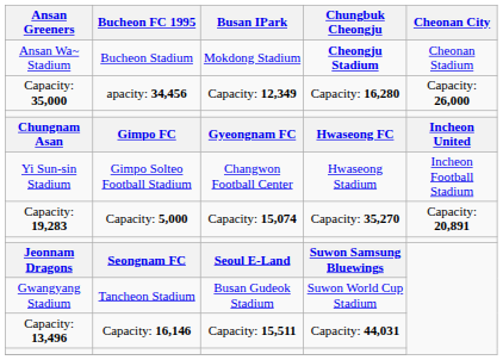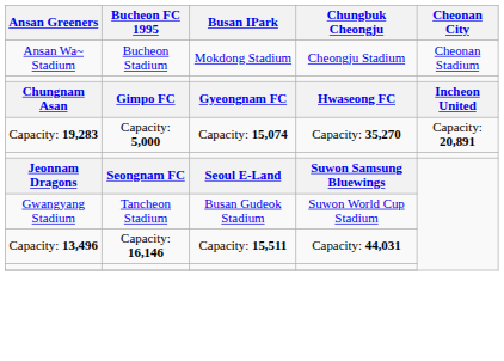Ansan Wa~ Stadium | Chungbuk Cheongju: bold -> normal
- row: Capacity: 35,000 | apacity: 34,456 | Capacity: 12,349 | Capacity: 16,280 | Capacity: 26,000
- row: Yi Sun-sin Stadium | Gimpo Solteo Football Stadium | Changwon Football Center | Hwaseong Stadium | Incheon Football Stadium
